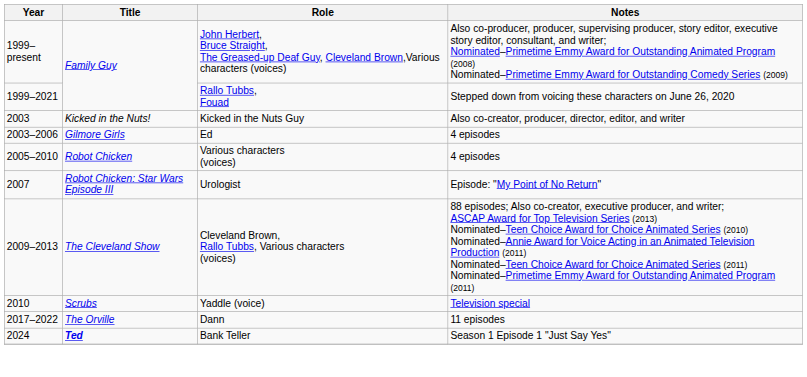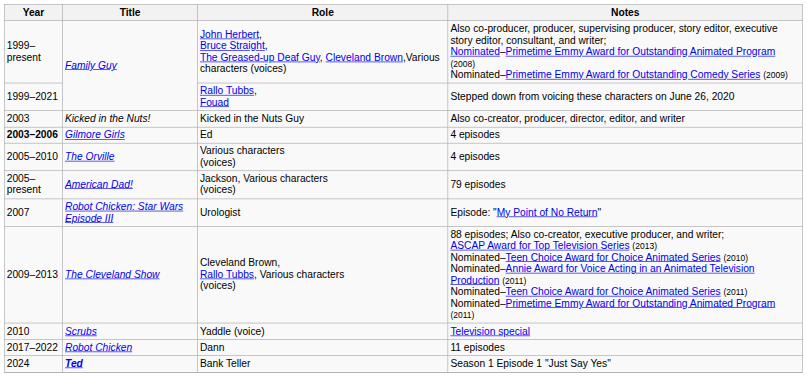Ed | Year: normal -> bold
Various characters (voices) | Title: Robot Chicken -> The Orville
+ row: 2005–present | American Dad! | Jackson, Various characters (voices) | 79 episodes
Dann | Title: The Orville -> Robot Chicken
